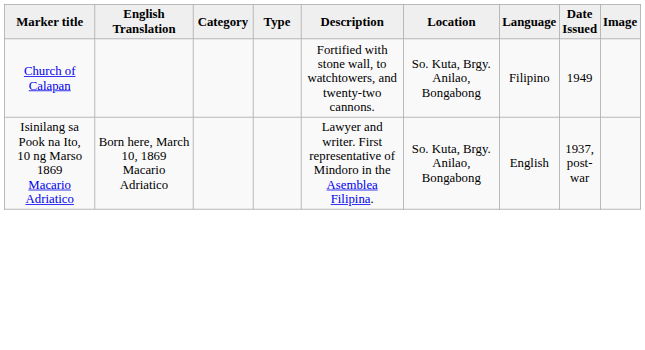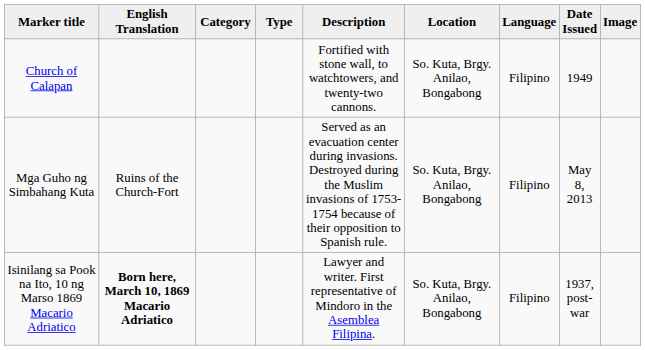+ row: Mga Guho ng Simbahang Kuta | Ruins of the Church-Fort | Served as an evacuation center during invasions. Destroyed during the Muslim invasions of 1753-1754 because of their opposition to Spanish rule. | So. Kuta, Brgy. Anilao, Bongabong | Filipino | May 8, 2013
Isinilang sa Pook na Ito, 10 ng Marso 1869 Macario Adriatico | English Translation: normal -> bold
Isinilang sa Pook na Ito, 10 ng Marso 1869 Macario Adriatico | Language: English -> Filipino
